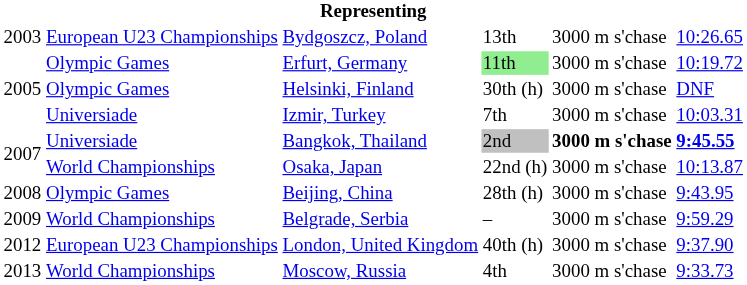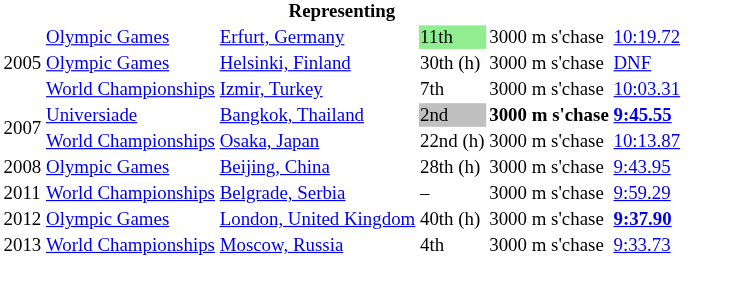- row: 2003 | European U23 Championships | Bydgoszcz, Poland | 13th | 3000 m s'chase | 10:26.65
Izmir, Turkey | column 2: Universiade -> World Championships
Belgrade, Serbia | column 1: 2009 -> 2011
London, United Kingdom | column 2: European U23 Championships -> Olympic Games
London, United Kingdom | column 6: normal -> bold
